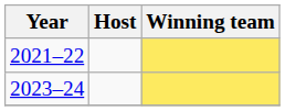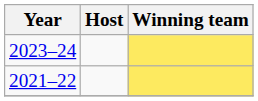rows swapped: 2021–22 <-> 2023–24
